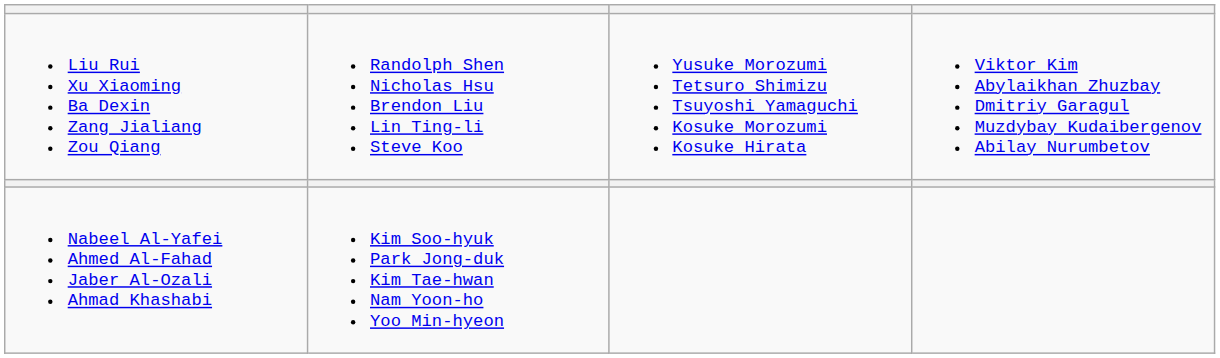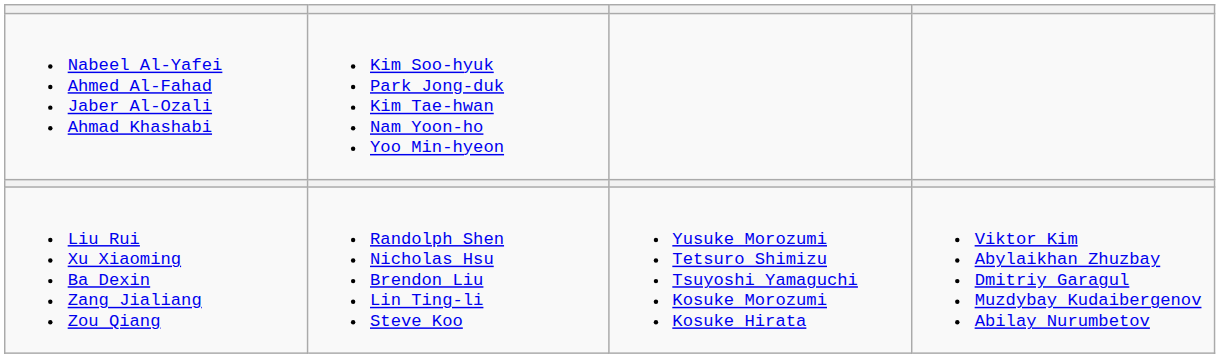rows swapped: Liu Rui Xu Xiaoming Ba Dexin Zang Jialiang Zou Qiang <-> Nabeel Al-Yafei Ahmed Al-Fahad Jaber Al-Ozali Ahmad Khashabi
